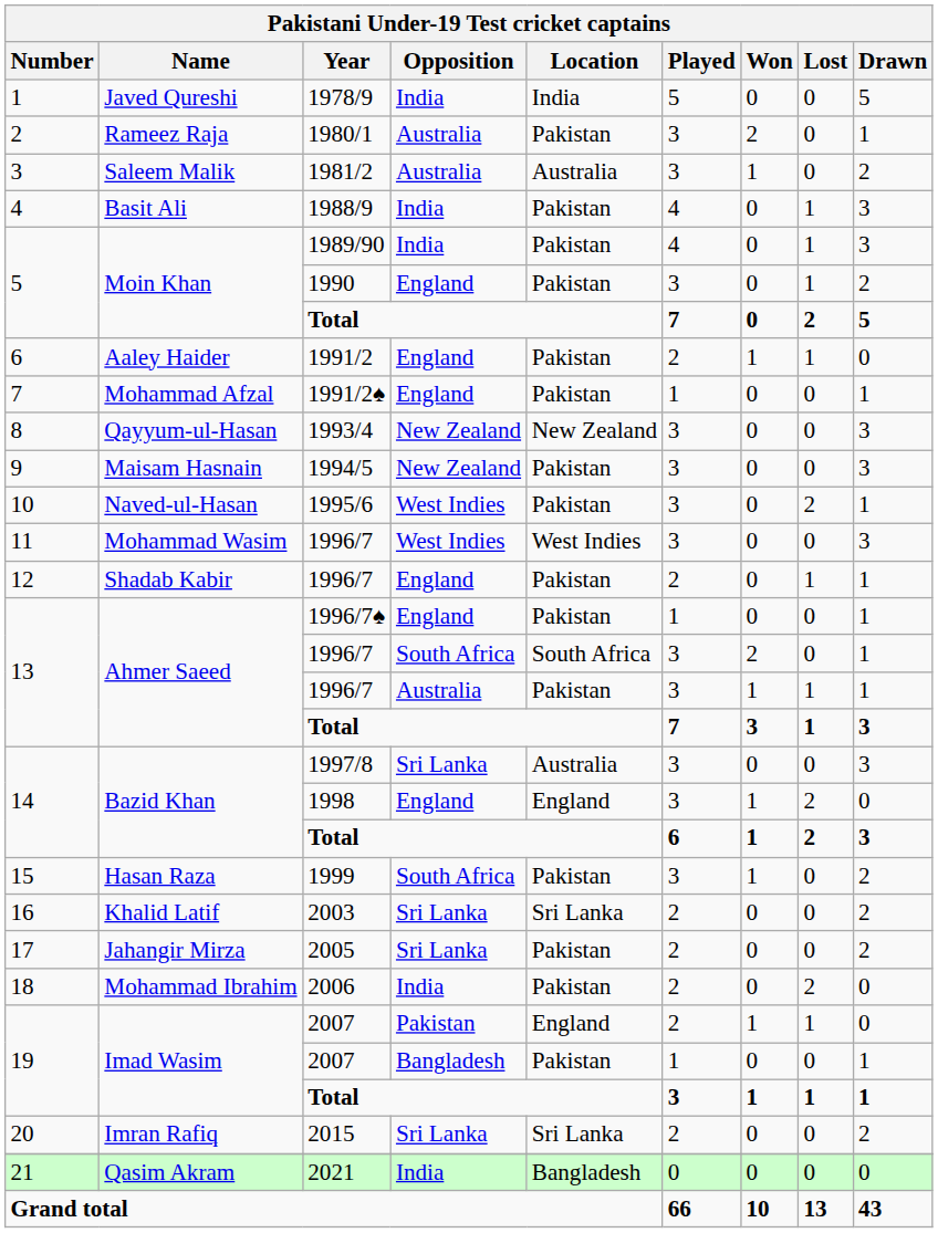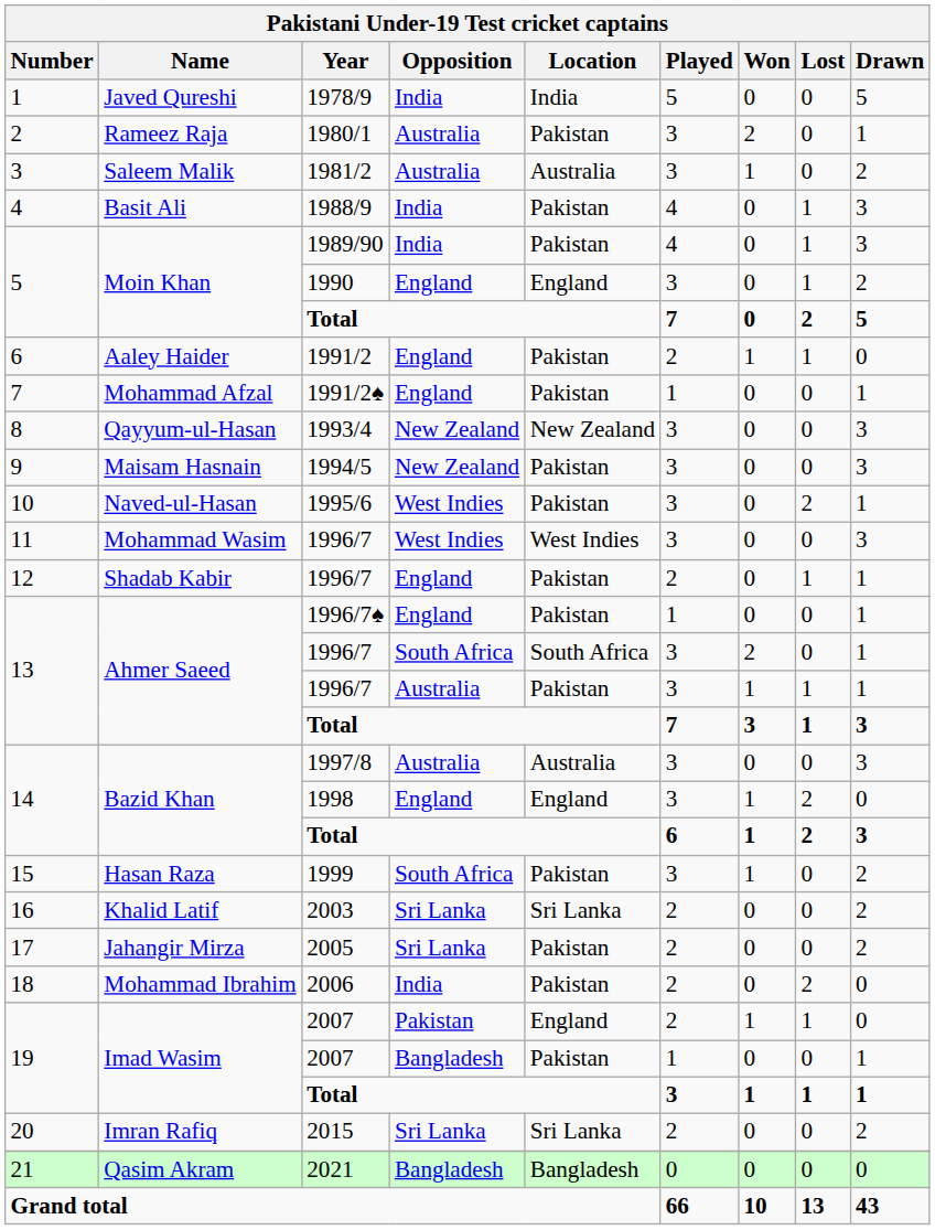1990 | Location: Pakistan -> England
1997/8 | Opposition: Sri Lanka -> Australia
2021 | Opposition: India -> Bangladesh
